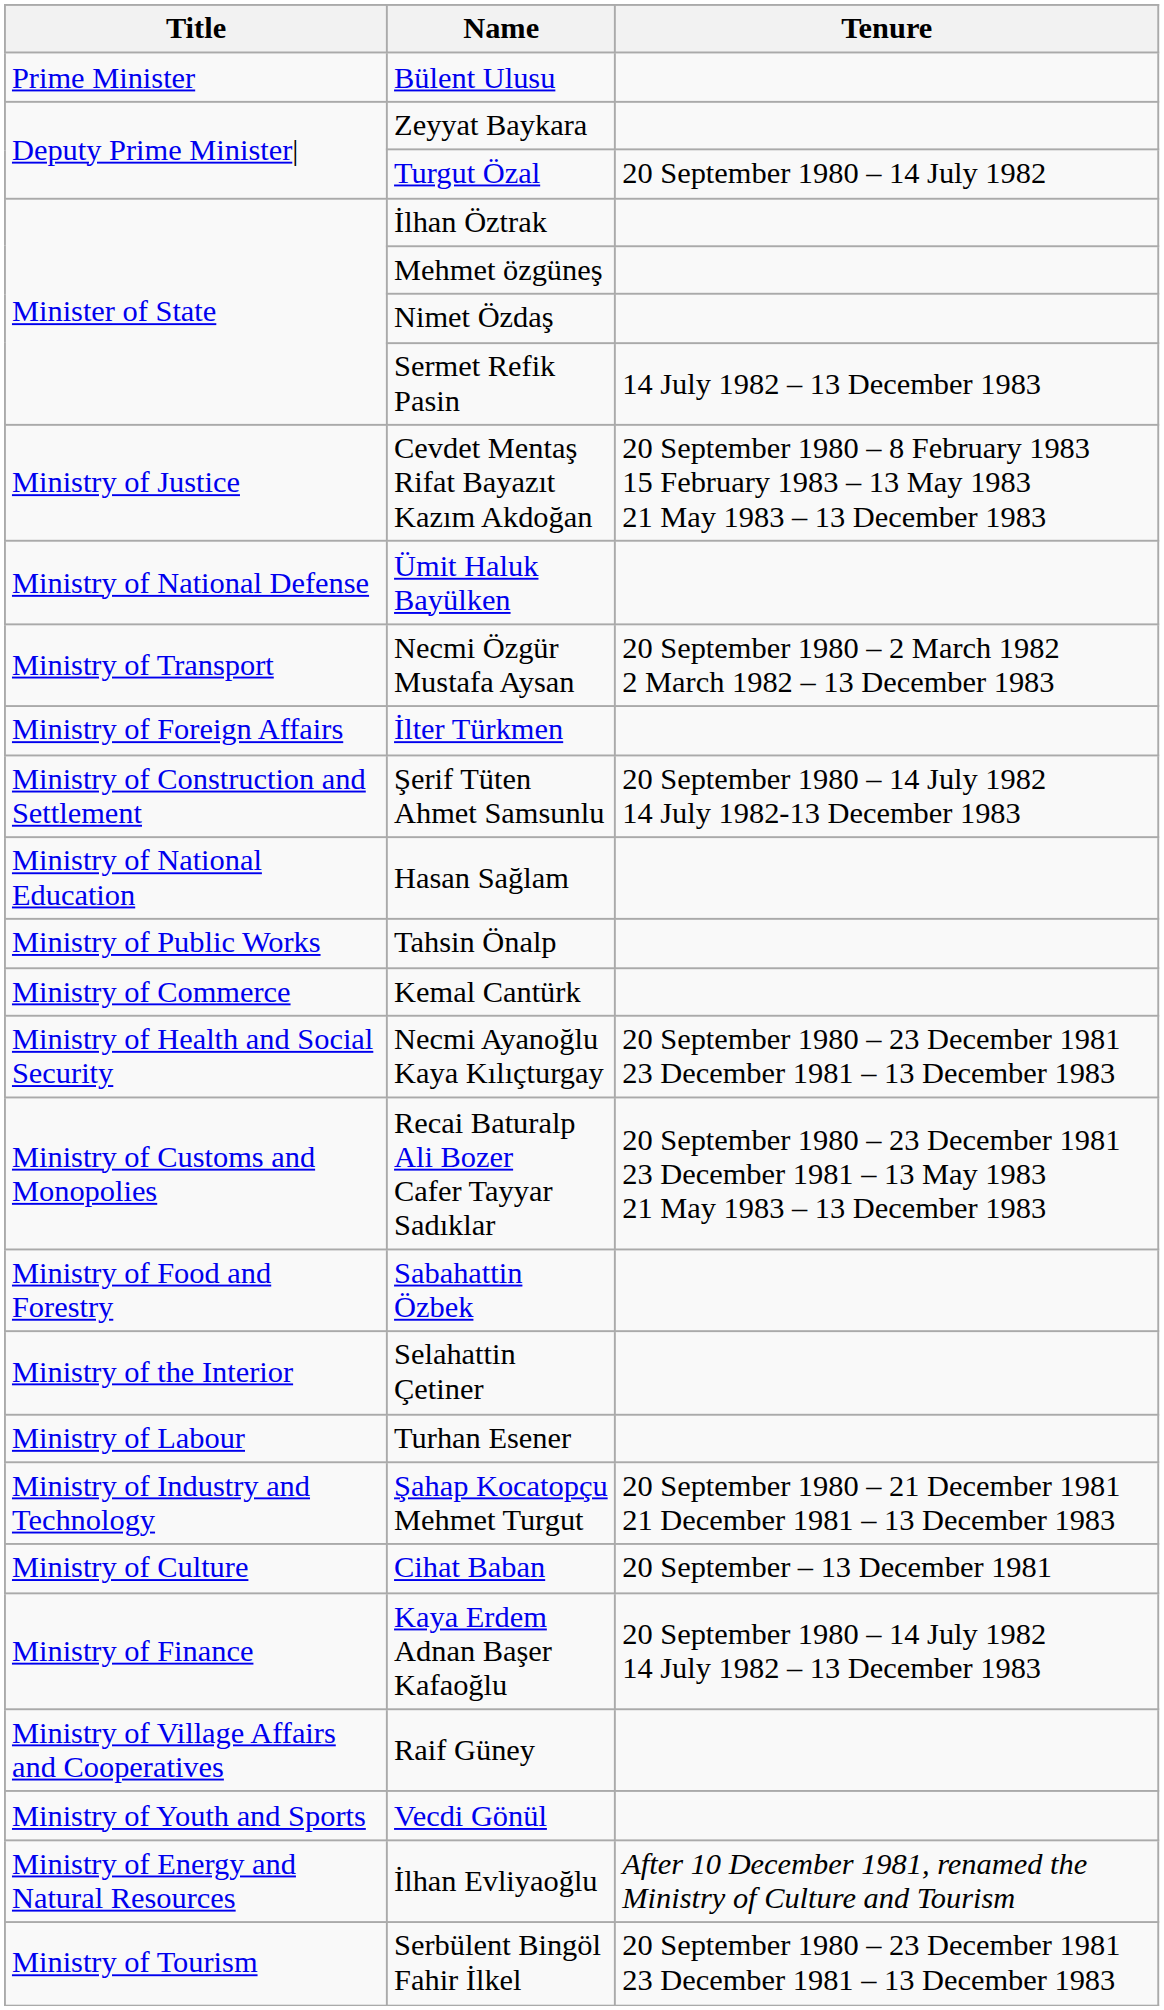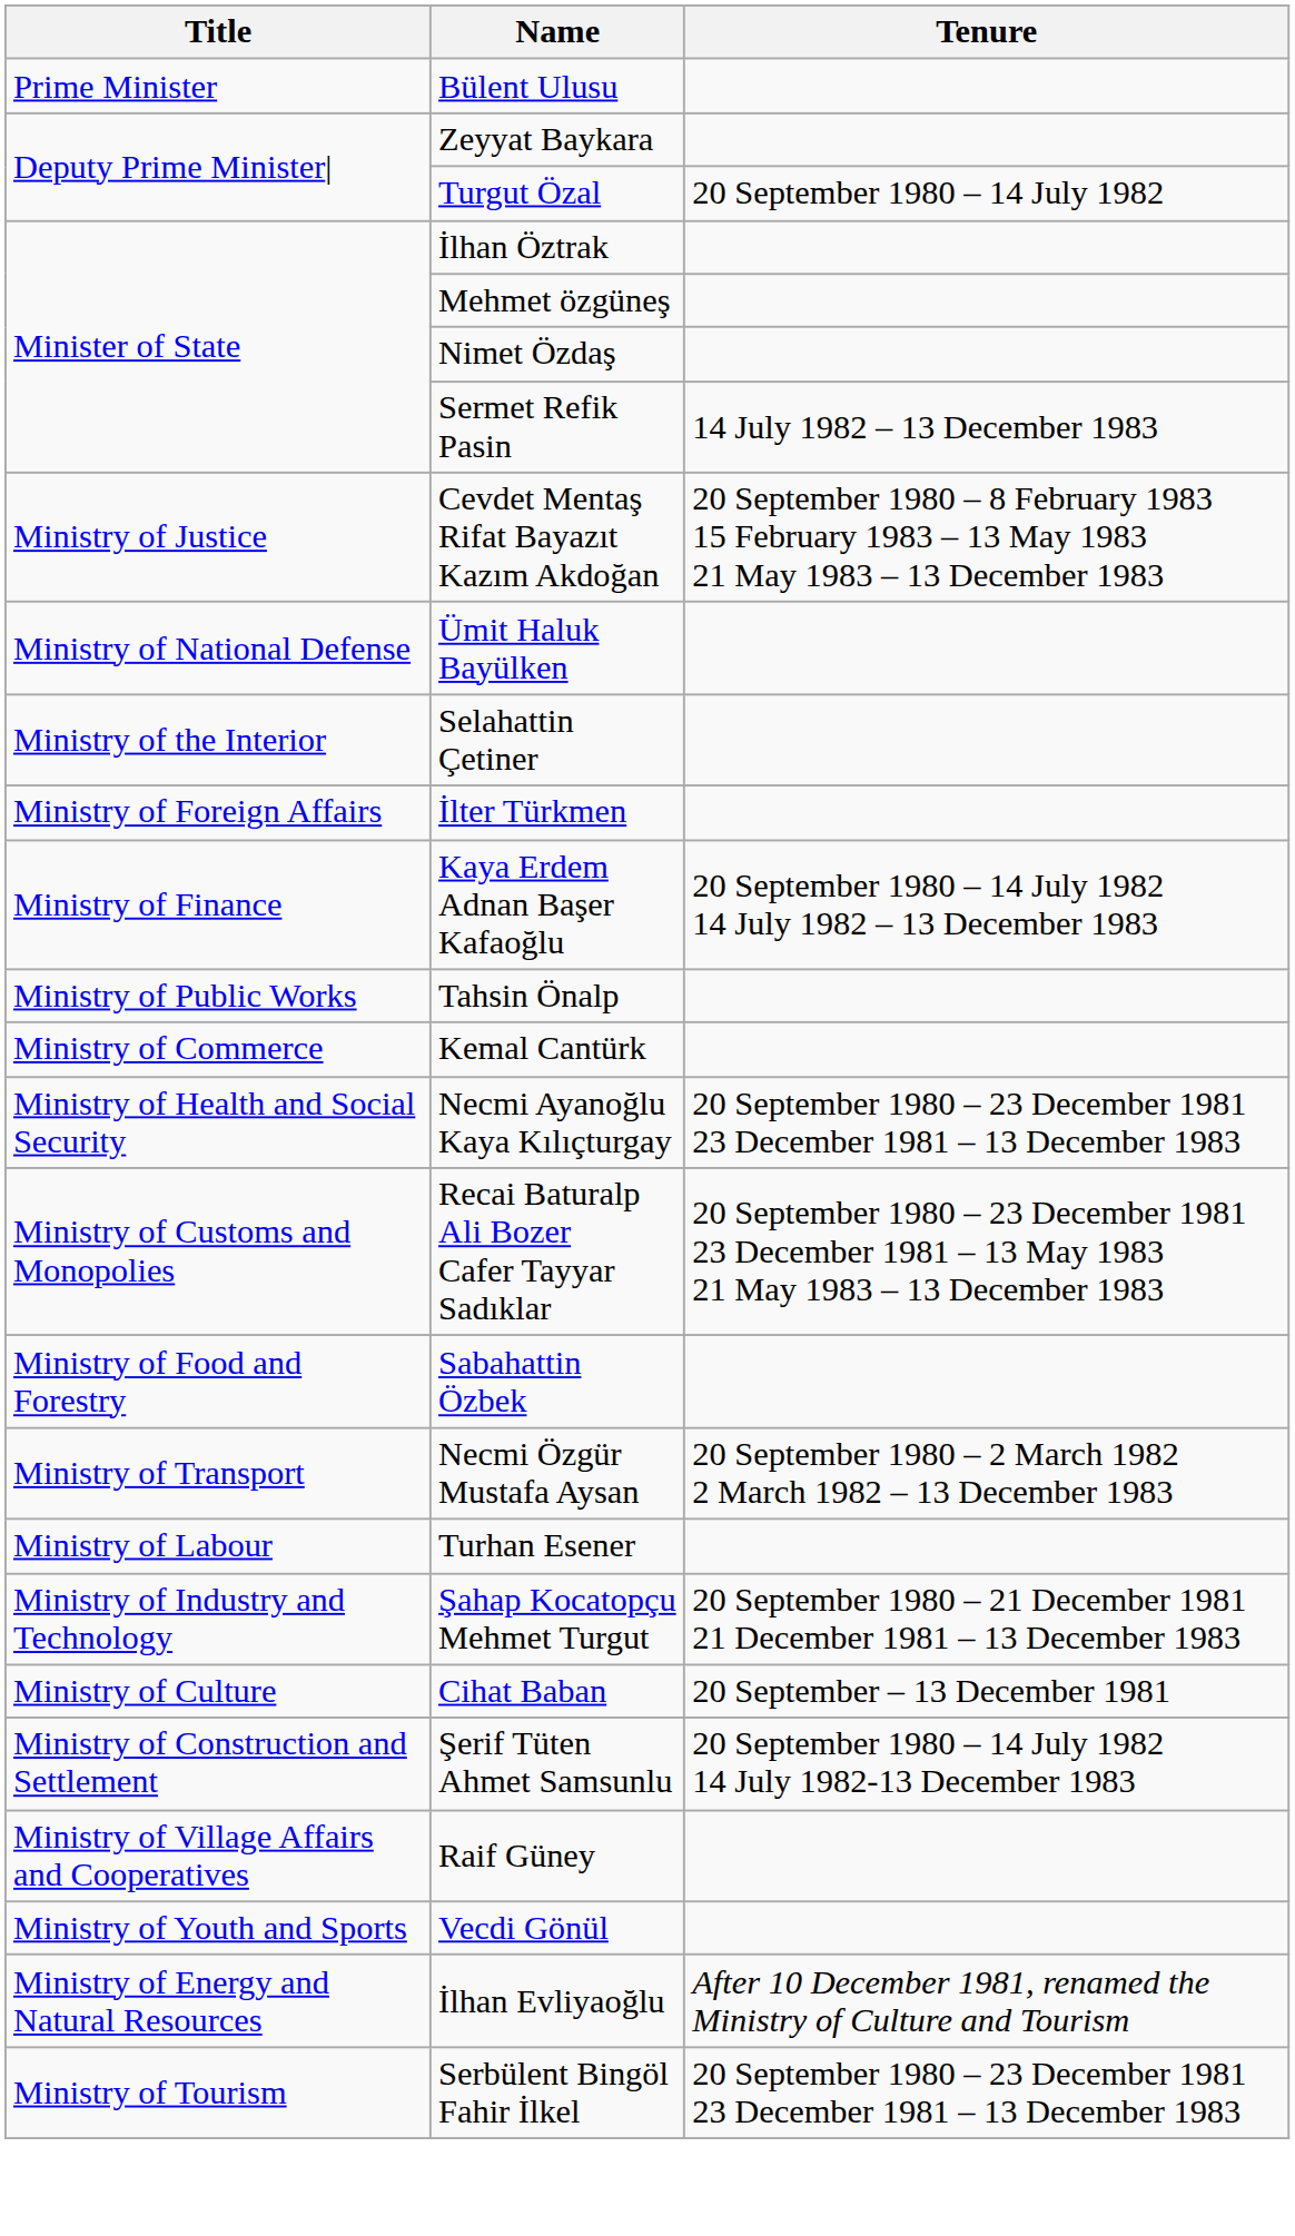rows swapped: Selahattin Çetiner <-> Necmi Özgür Mustafa Aysan
rows swapped: Kaya Erdem Adnan Başer Kafaoğlu <-> Şerif Tüten Ahmet Samsunlu
- row: Ministry of National Education | Hasan Sağlam
